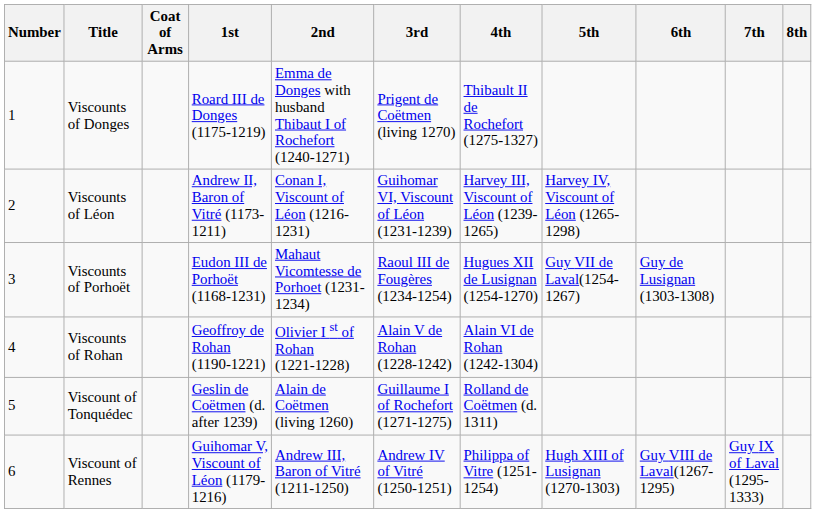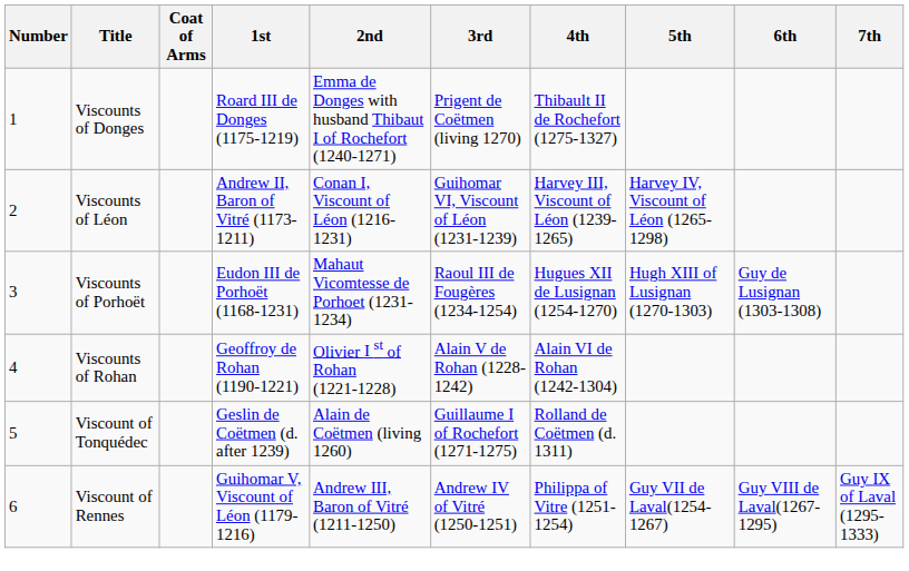- column: 8th
Viscounts of Porhoët | 5th: Guy VII de Laval(1254-1267) -> Hugh XIII of Lusignan (1270-1303)
Viscount of Rennes | 5th: Hugh XIII of Lusignan (1270-1303) -> Guy VII de Laval(1254-1267)
